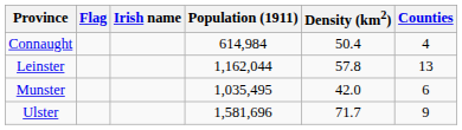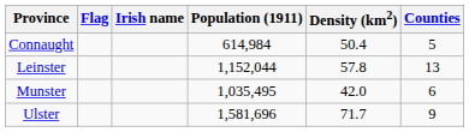Connaught | Counties: 4 -> 5
Leinster | Population (1911): 1,162,044 -> 1,152,044
